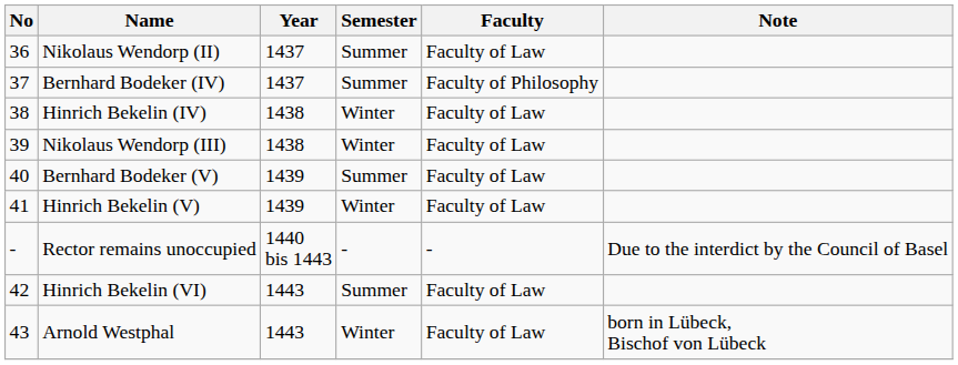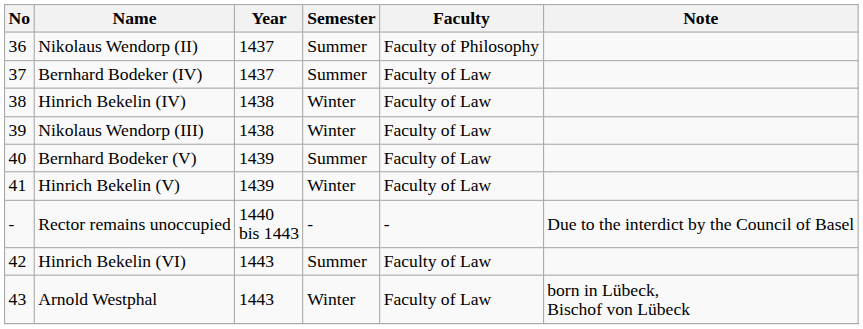Nikolaus Wendorp (II) | Faculty: Faculty of Law -> Faculty of Philosophy
Bernhard Bodeker (IV) | Faculty: Faculty of Philosophy -> Faculty of Law
